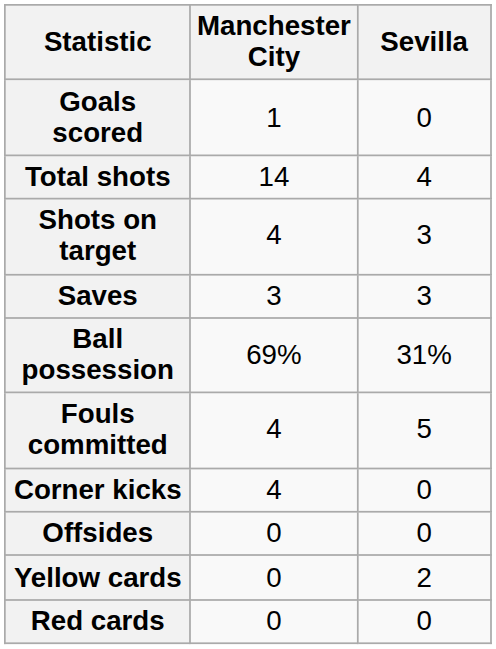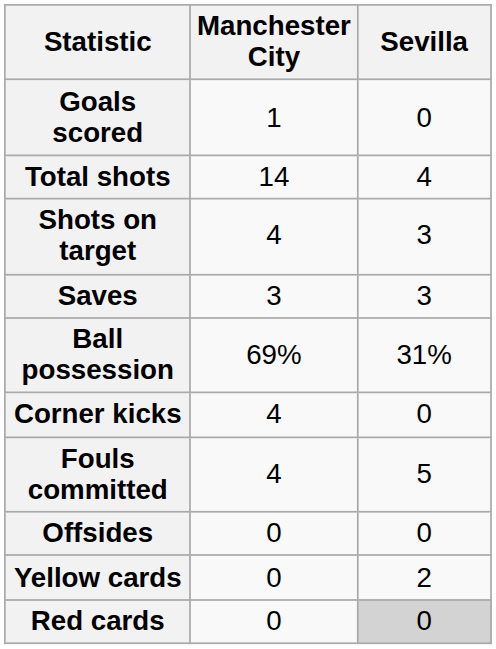rows swapped: Corner kicks <-> Fouls committed
Red cards | Sevilla: no background -> lightgrey background
